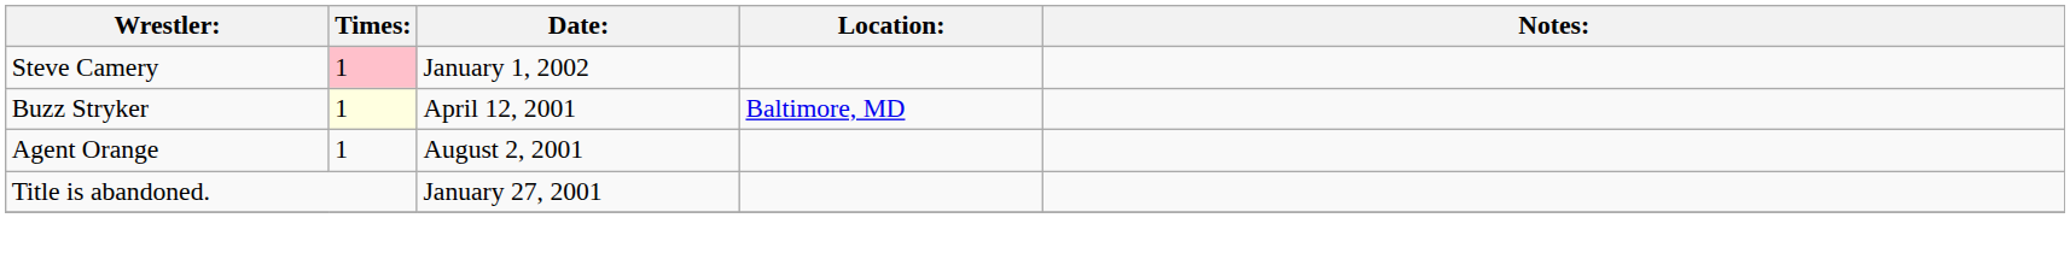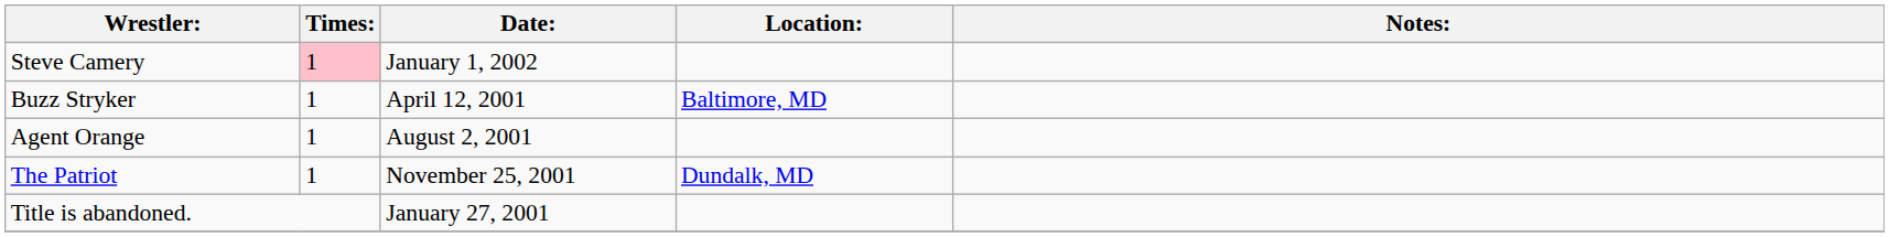Buzz Stryker | Times:: lightyellow background -> no background
+ row: The Patriot | 1 | November 25, 2001 | Dundalk, MD
